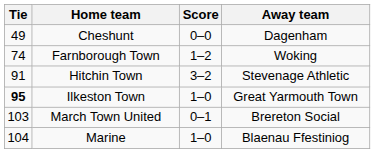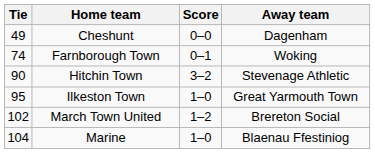Farnborough Town | Score: 1–2 -> 0–1
Hitchin Town | Tie: 91 -> 90
Ilkeston Town | Tie: bold -> normal
March Town United | Tie: 103 -> 102
March Town United | Score: 0–1 -> 1–2
